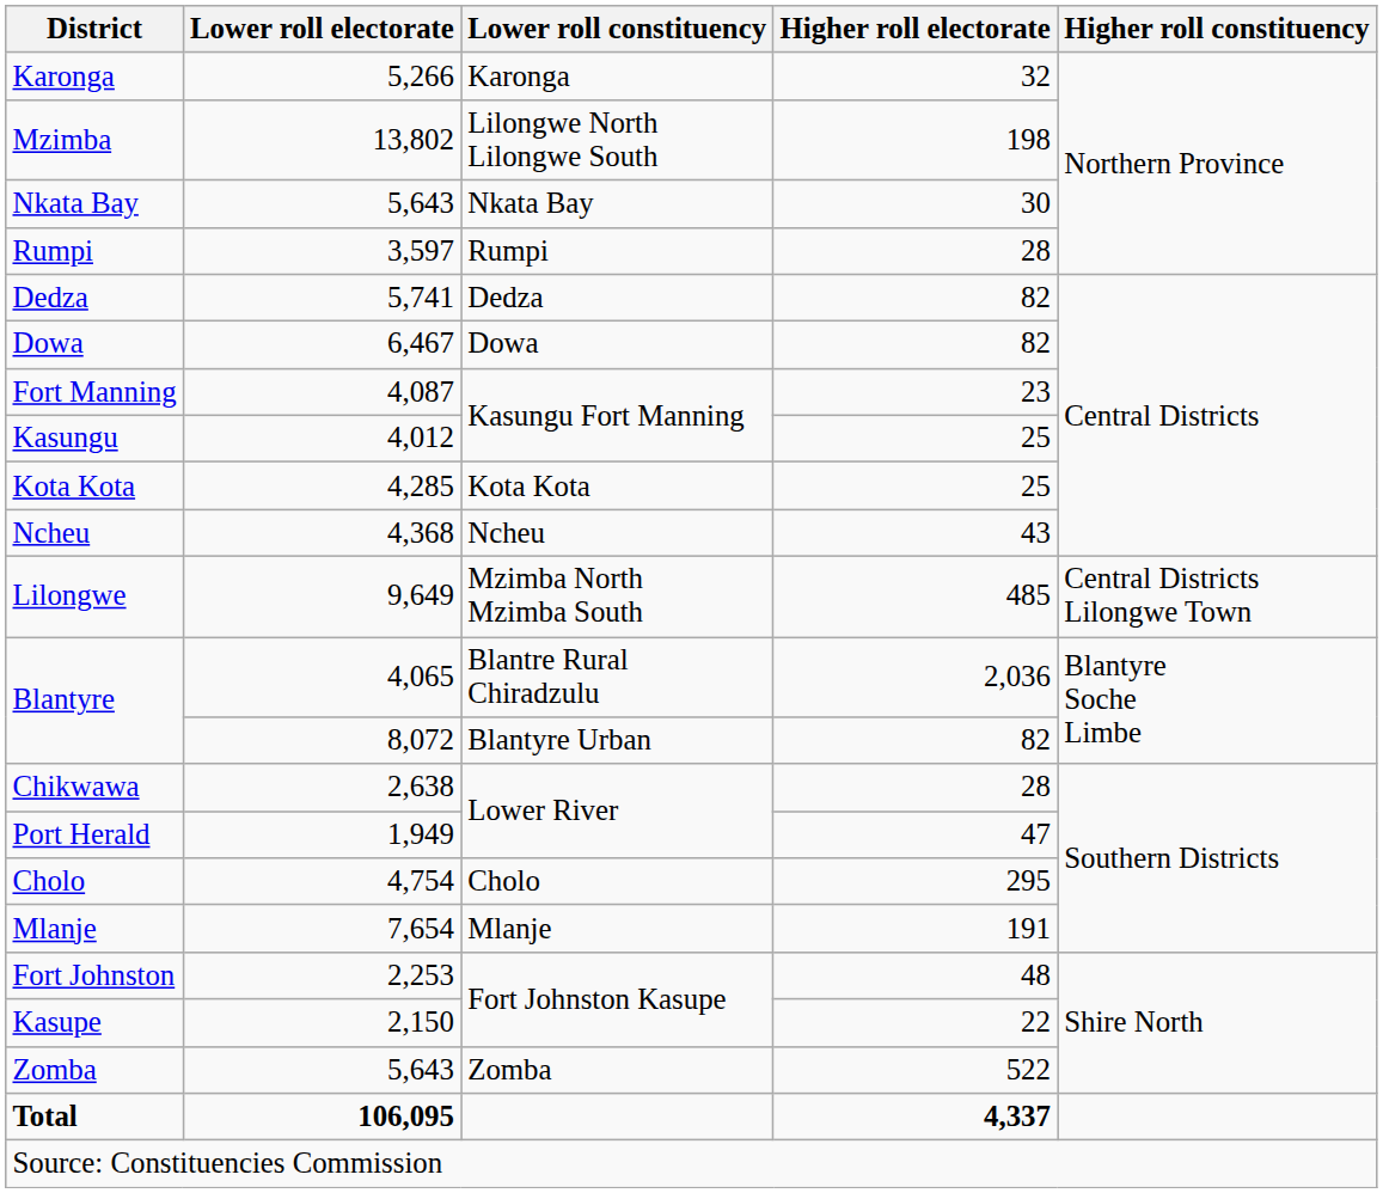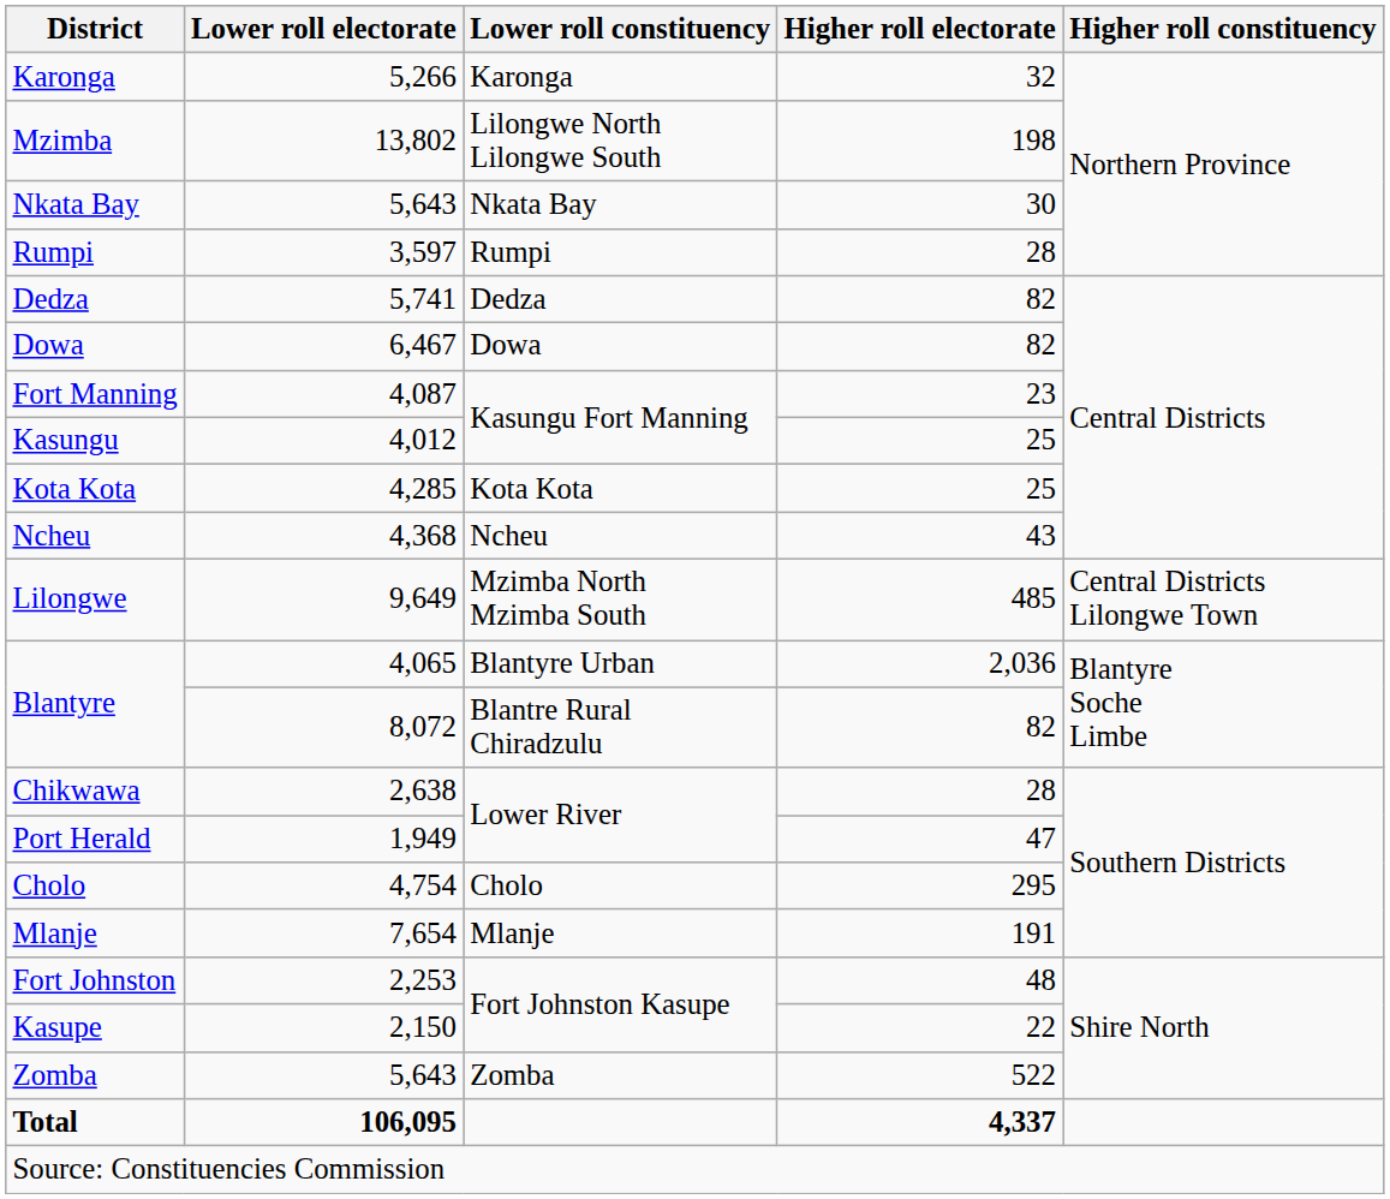Blantyre / 4,065 | Lower roll constituency: Blantre Rural Chiradzulu -> Blantyre Urban
Blantyre / 8,072 | Lower roll constituency: Blantyre Urban -> Blantre Rural Chiradzulu
